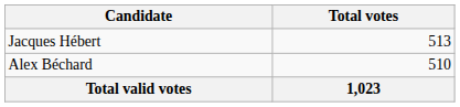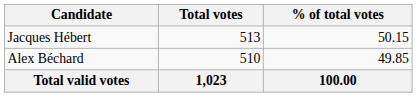+ column: % of total votes | 50.15 | 49.85 | 100.00
